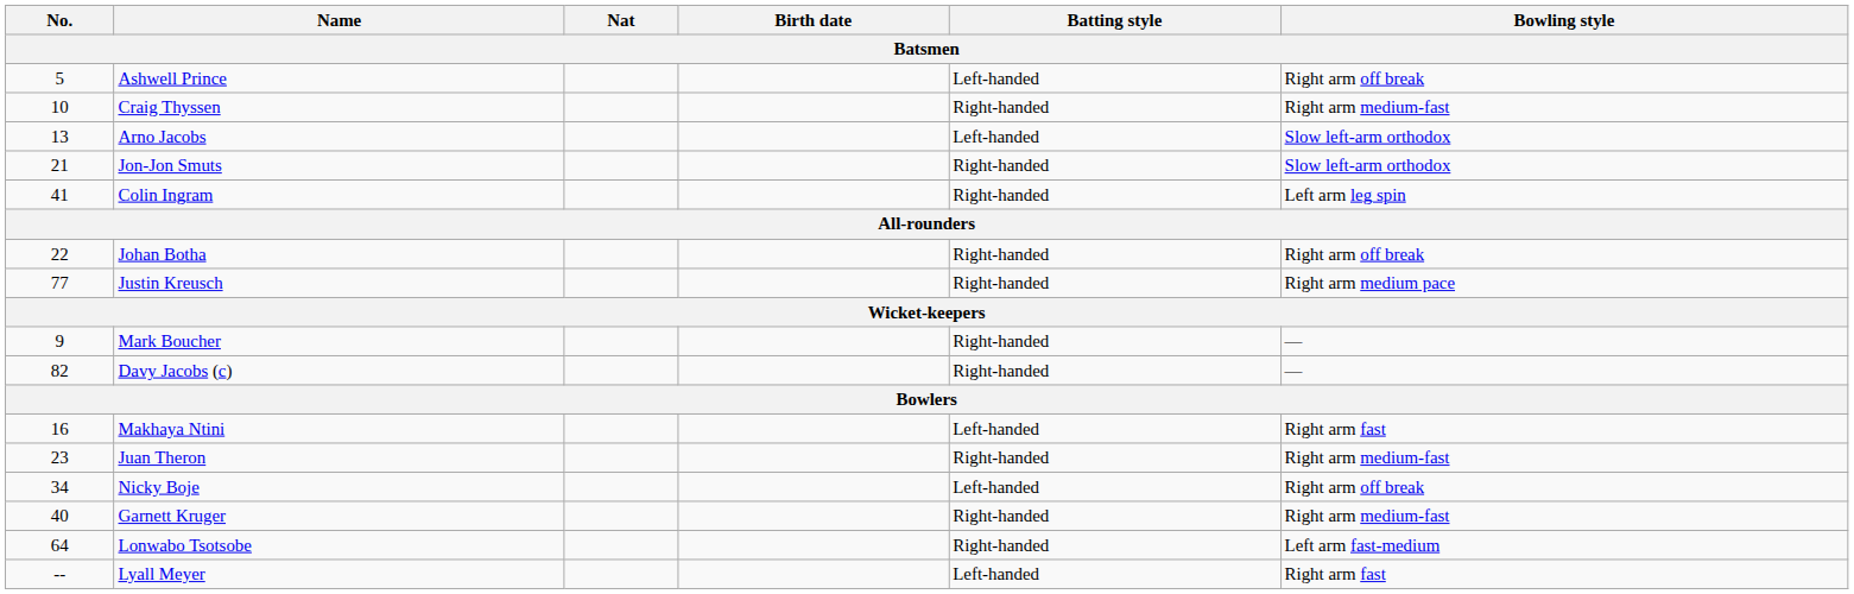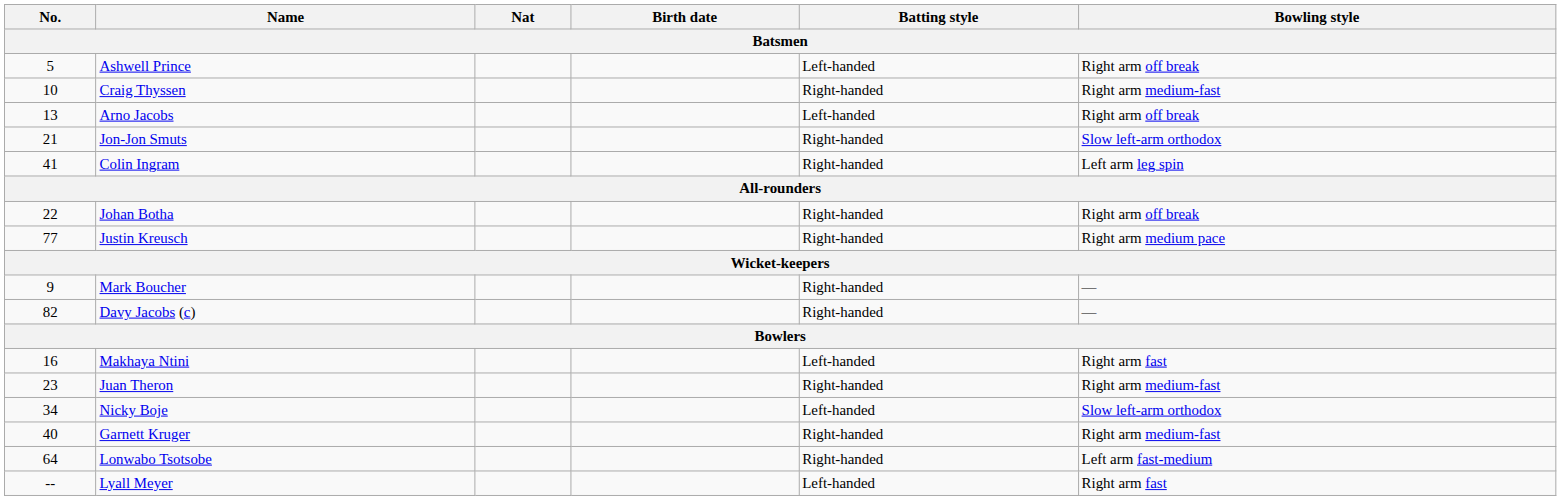Arno Jacobs | Bowling style: Slow left-arm orthodox -> Right arm off break
Nicky Boje | Bowling style: Right arm off break -> Slow left-arm orthodox
